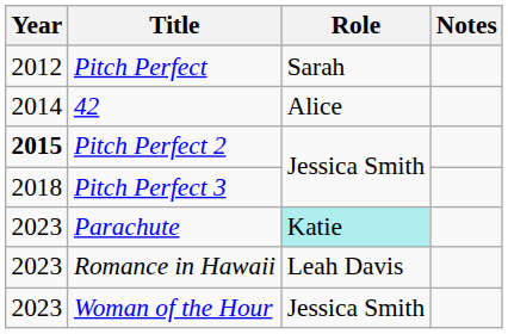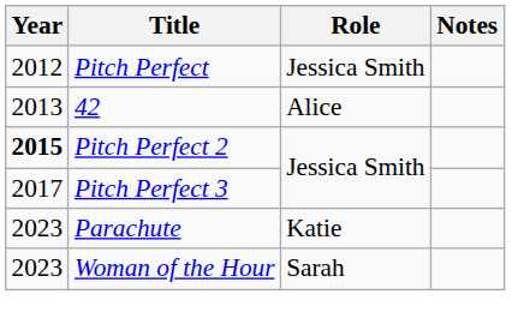Pitch Perfect | Role: Sarah -> Jessica Smith
42 | Year: 2014 -> 2013
Pitch Perfect 3 | Year: 2018 -> 2017
Parachute | Role: paleturquoise background -> no background
- row: 2023 | Romance in Hawaii | Leah Davis
Woman of the Hour | Role: Jessica Smith -> Sarah
